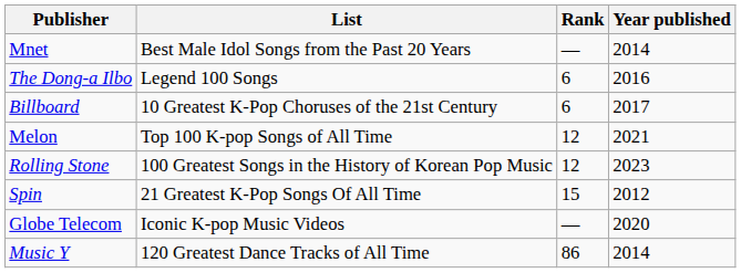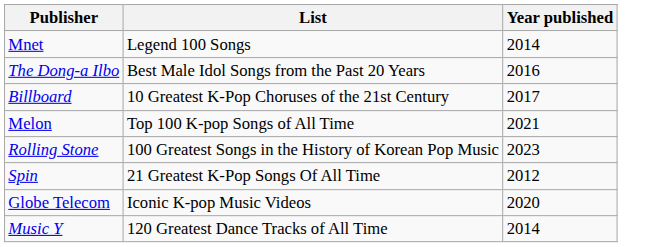- column: Rank | — | 6 | 6 | 12 | 12 | 15 | — | 86
Mnet | List: Best Male Idol Songs from the Past 20 Years -> Legend 100 Songs
The Dong-a Ilbo | List: Legend 100 Songs -> Best Male Idol Songs from the Past 20 Years
